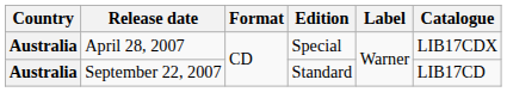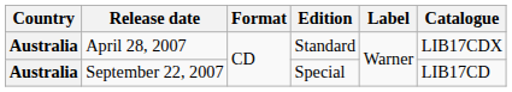April 28, 2007 | Edition: Special -> Standard
September 22, 2007 | Edition: Standard -> Special
